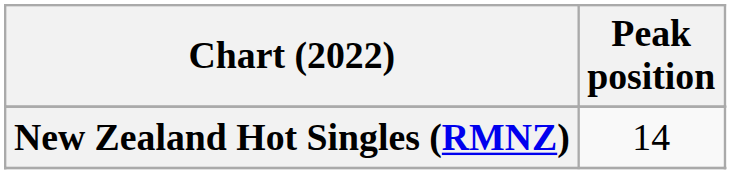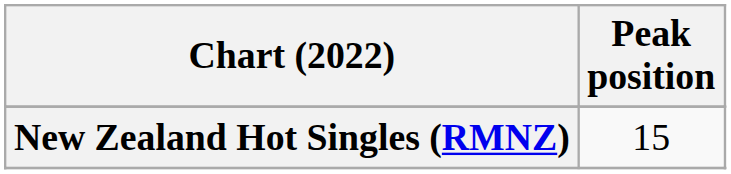New Zealand Hot Singles (RMNZ) | Peak position: 14 -> 15
